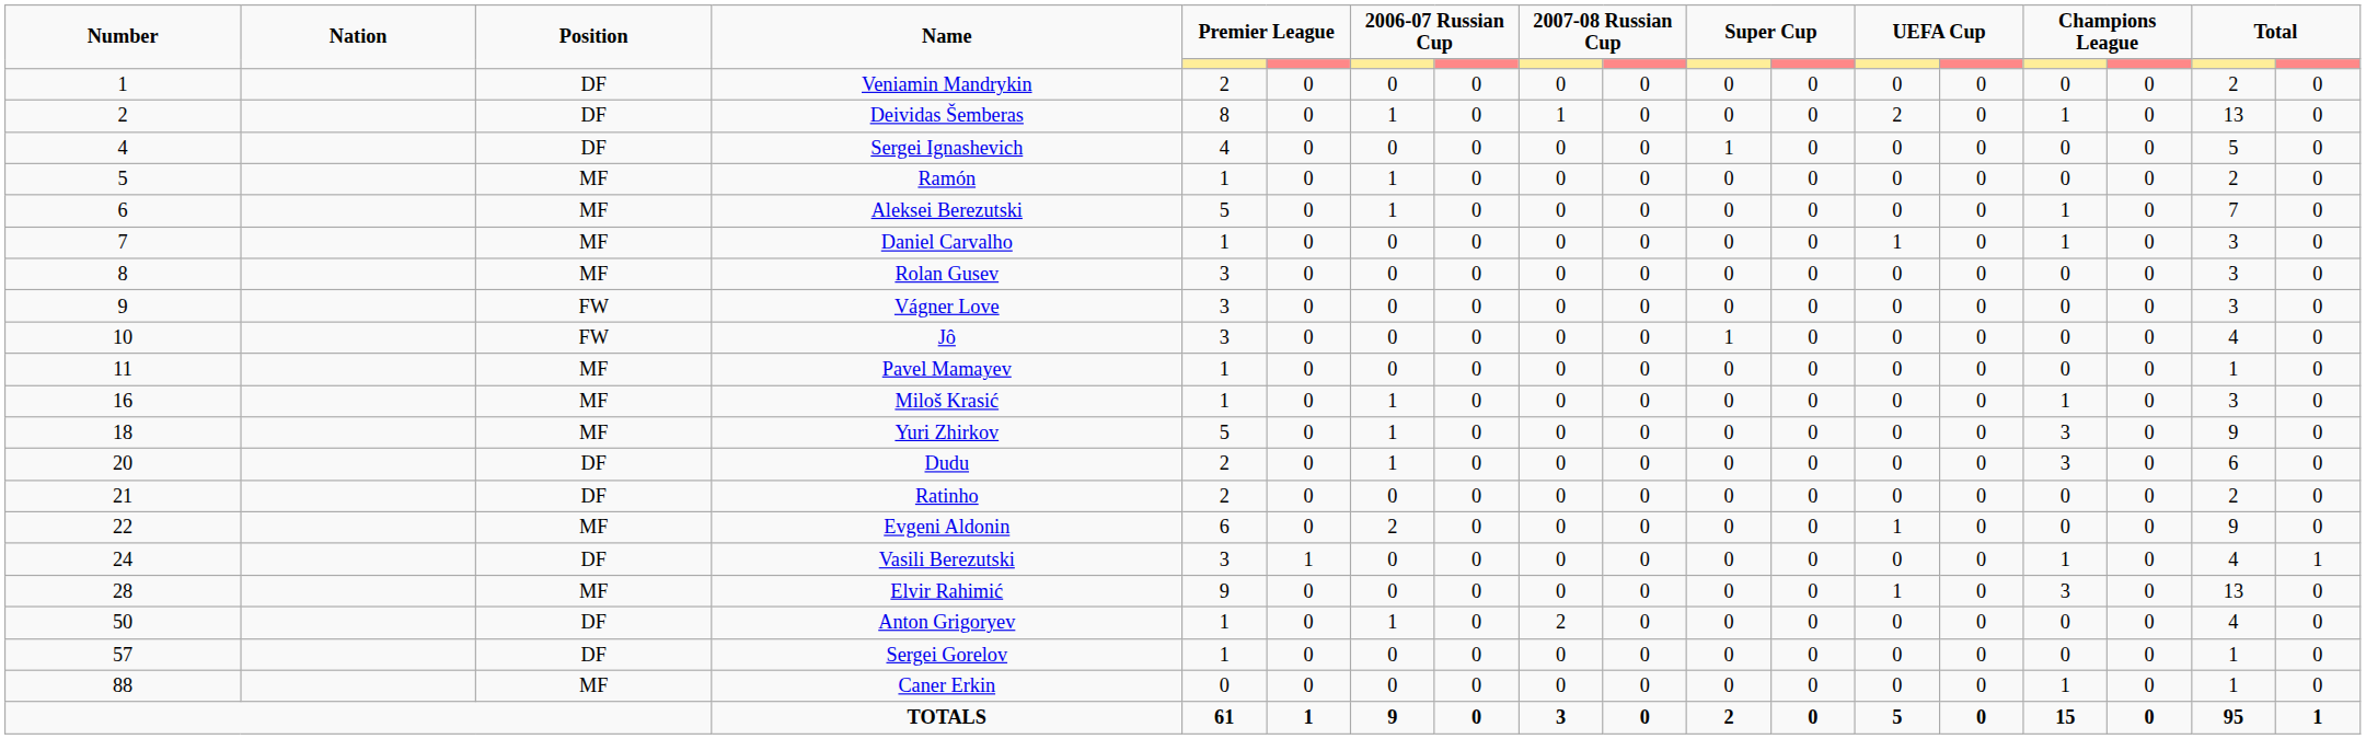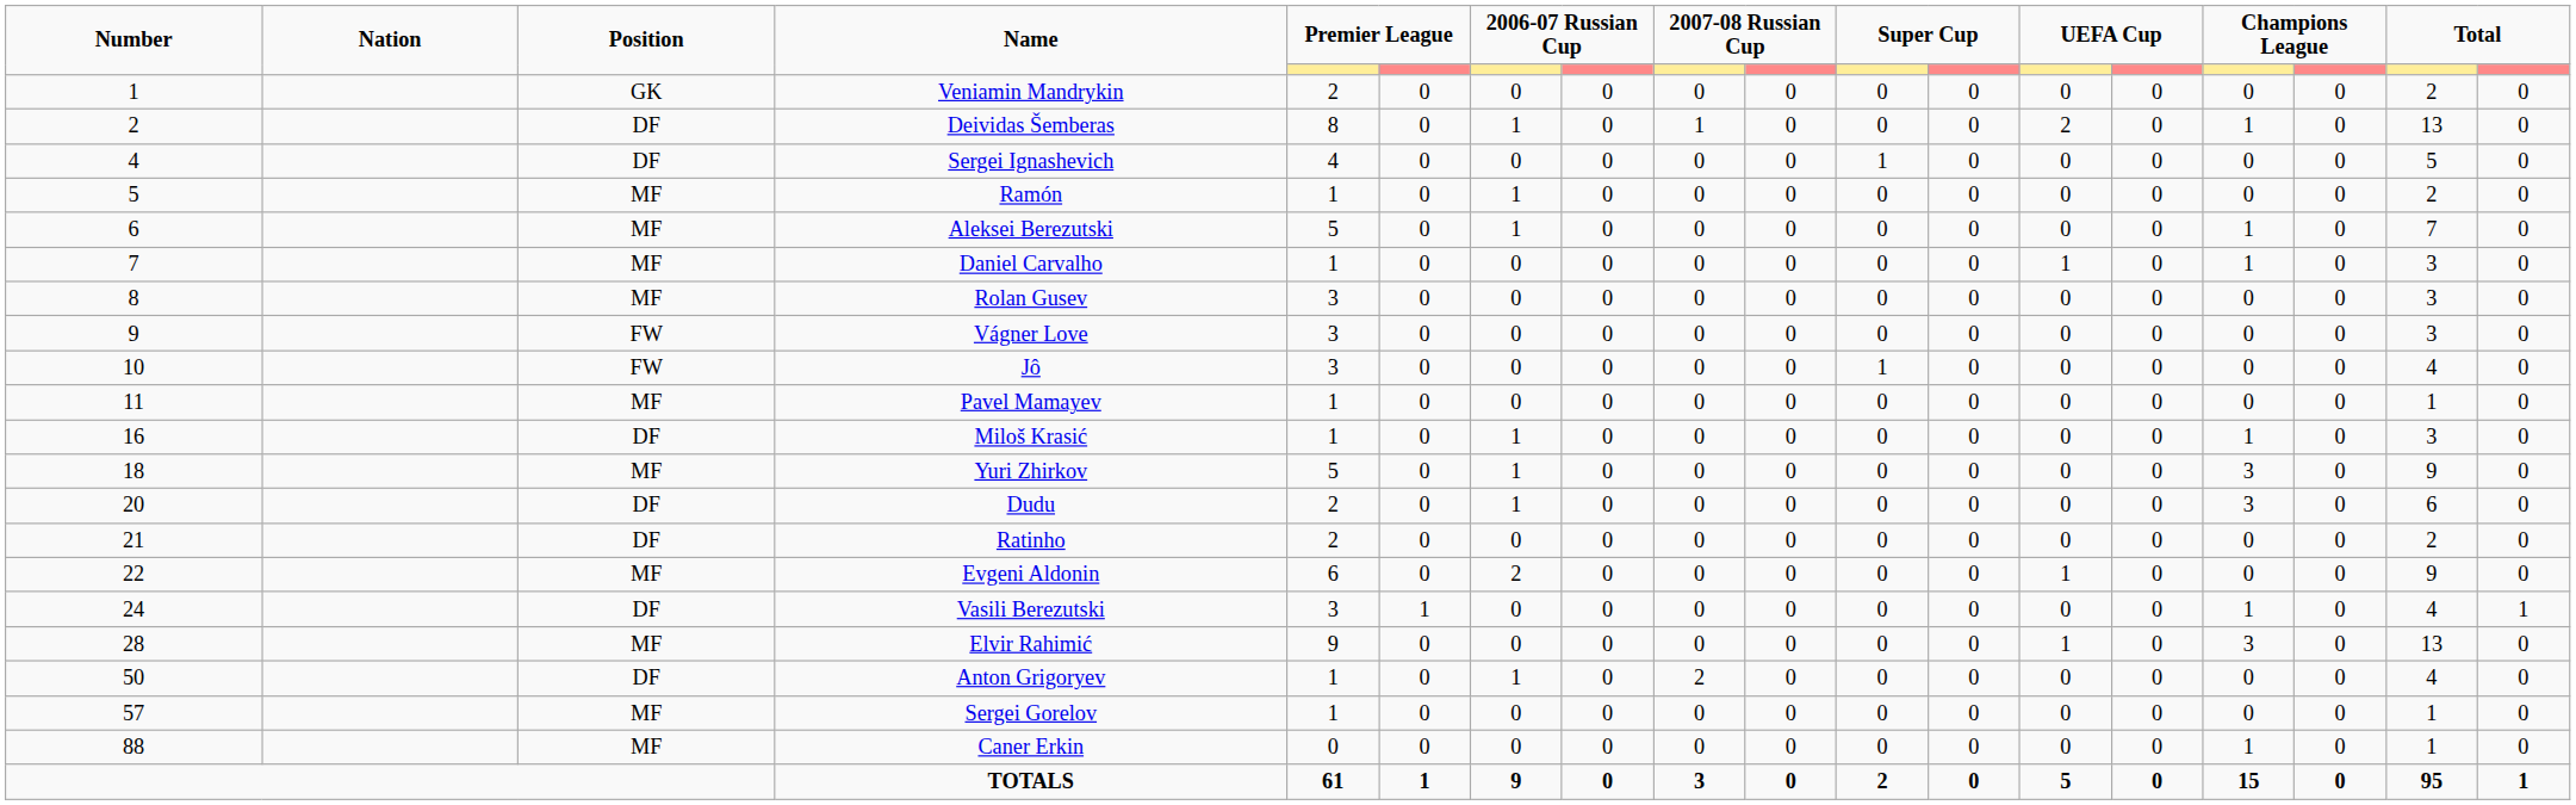Veniamin Mandrykin | Position: DF -> GK
Miloš Krasić | Position: MF -> DF
Sergei Gorelov | Position: DF -> MF
